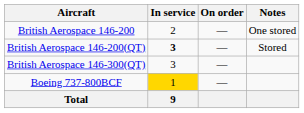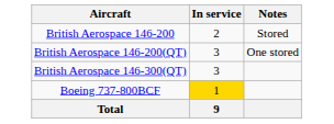- column: On order | — | — | — | —
British Aerospace 146-200 | Notes: One stored -> Stored
British Aerospace 146-200(QT) | In service: bold -> normal
British Aerospace 146-200(QT) | Notes: Stored -> One stored
